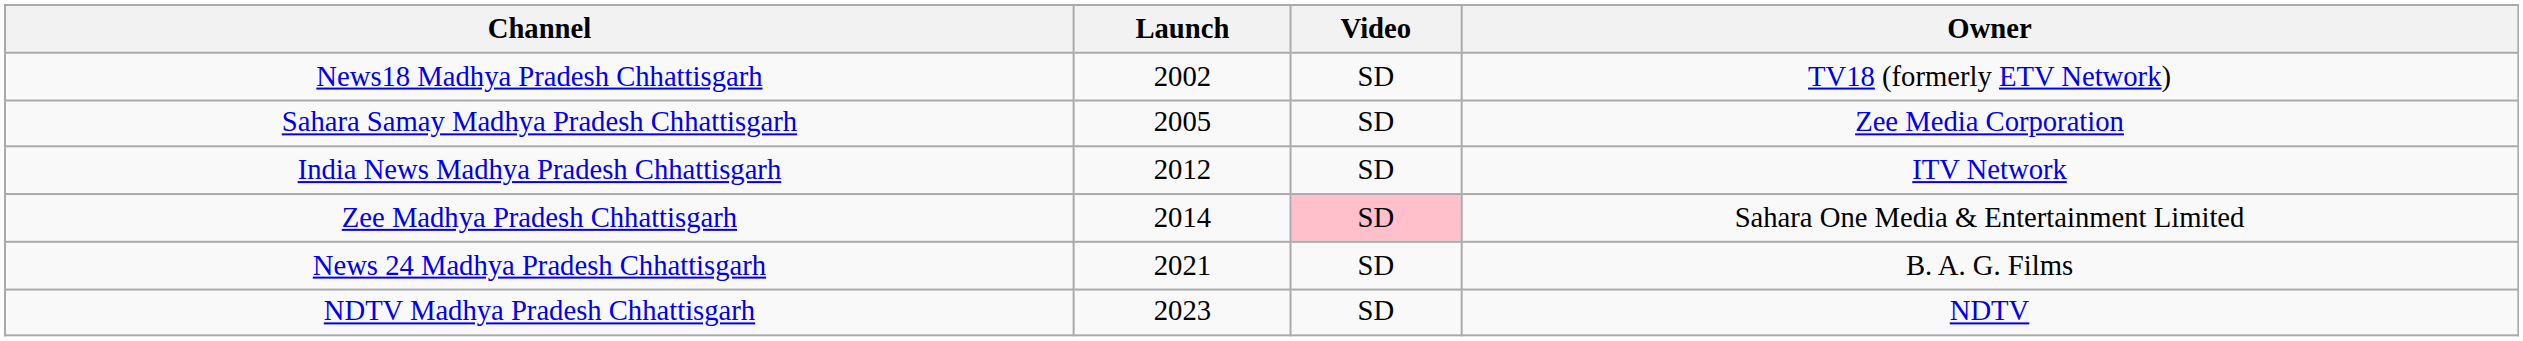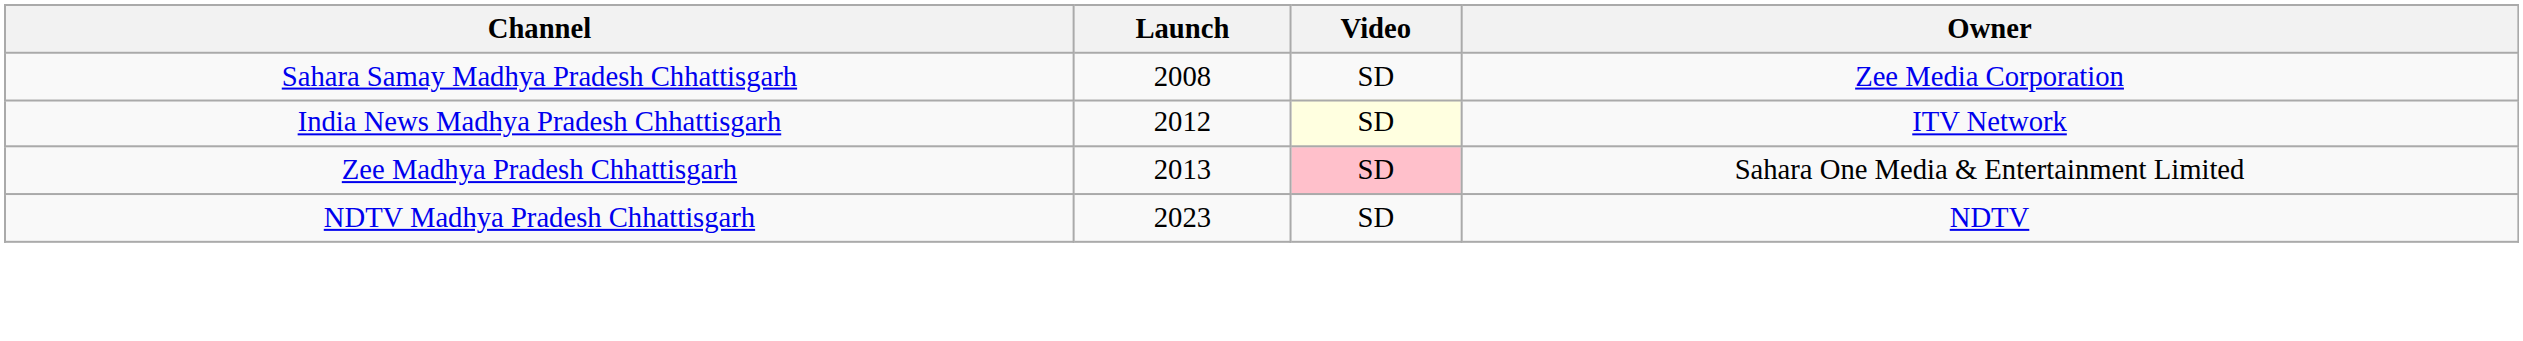- row: News18 Madhya Pradesh Chhattisgarh | 2002 | SD | TV18 (formerly ETV Network)
Sahara Samay Madhya Pradesh Chhattisgarh | Launch: 2005 -> 2008
India News Madhya Pradesh Chhattisgarh | Video: no background -> lightyellow background
Zee Madhya Pradesh Chhattisgarh | Launch: 2014 -> 2013
- row: News 24 Madhya Pradesh Chhattisgarh | 2021 | SD | B. A. G. Films
